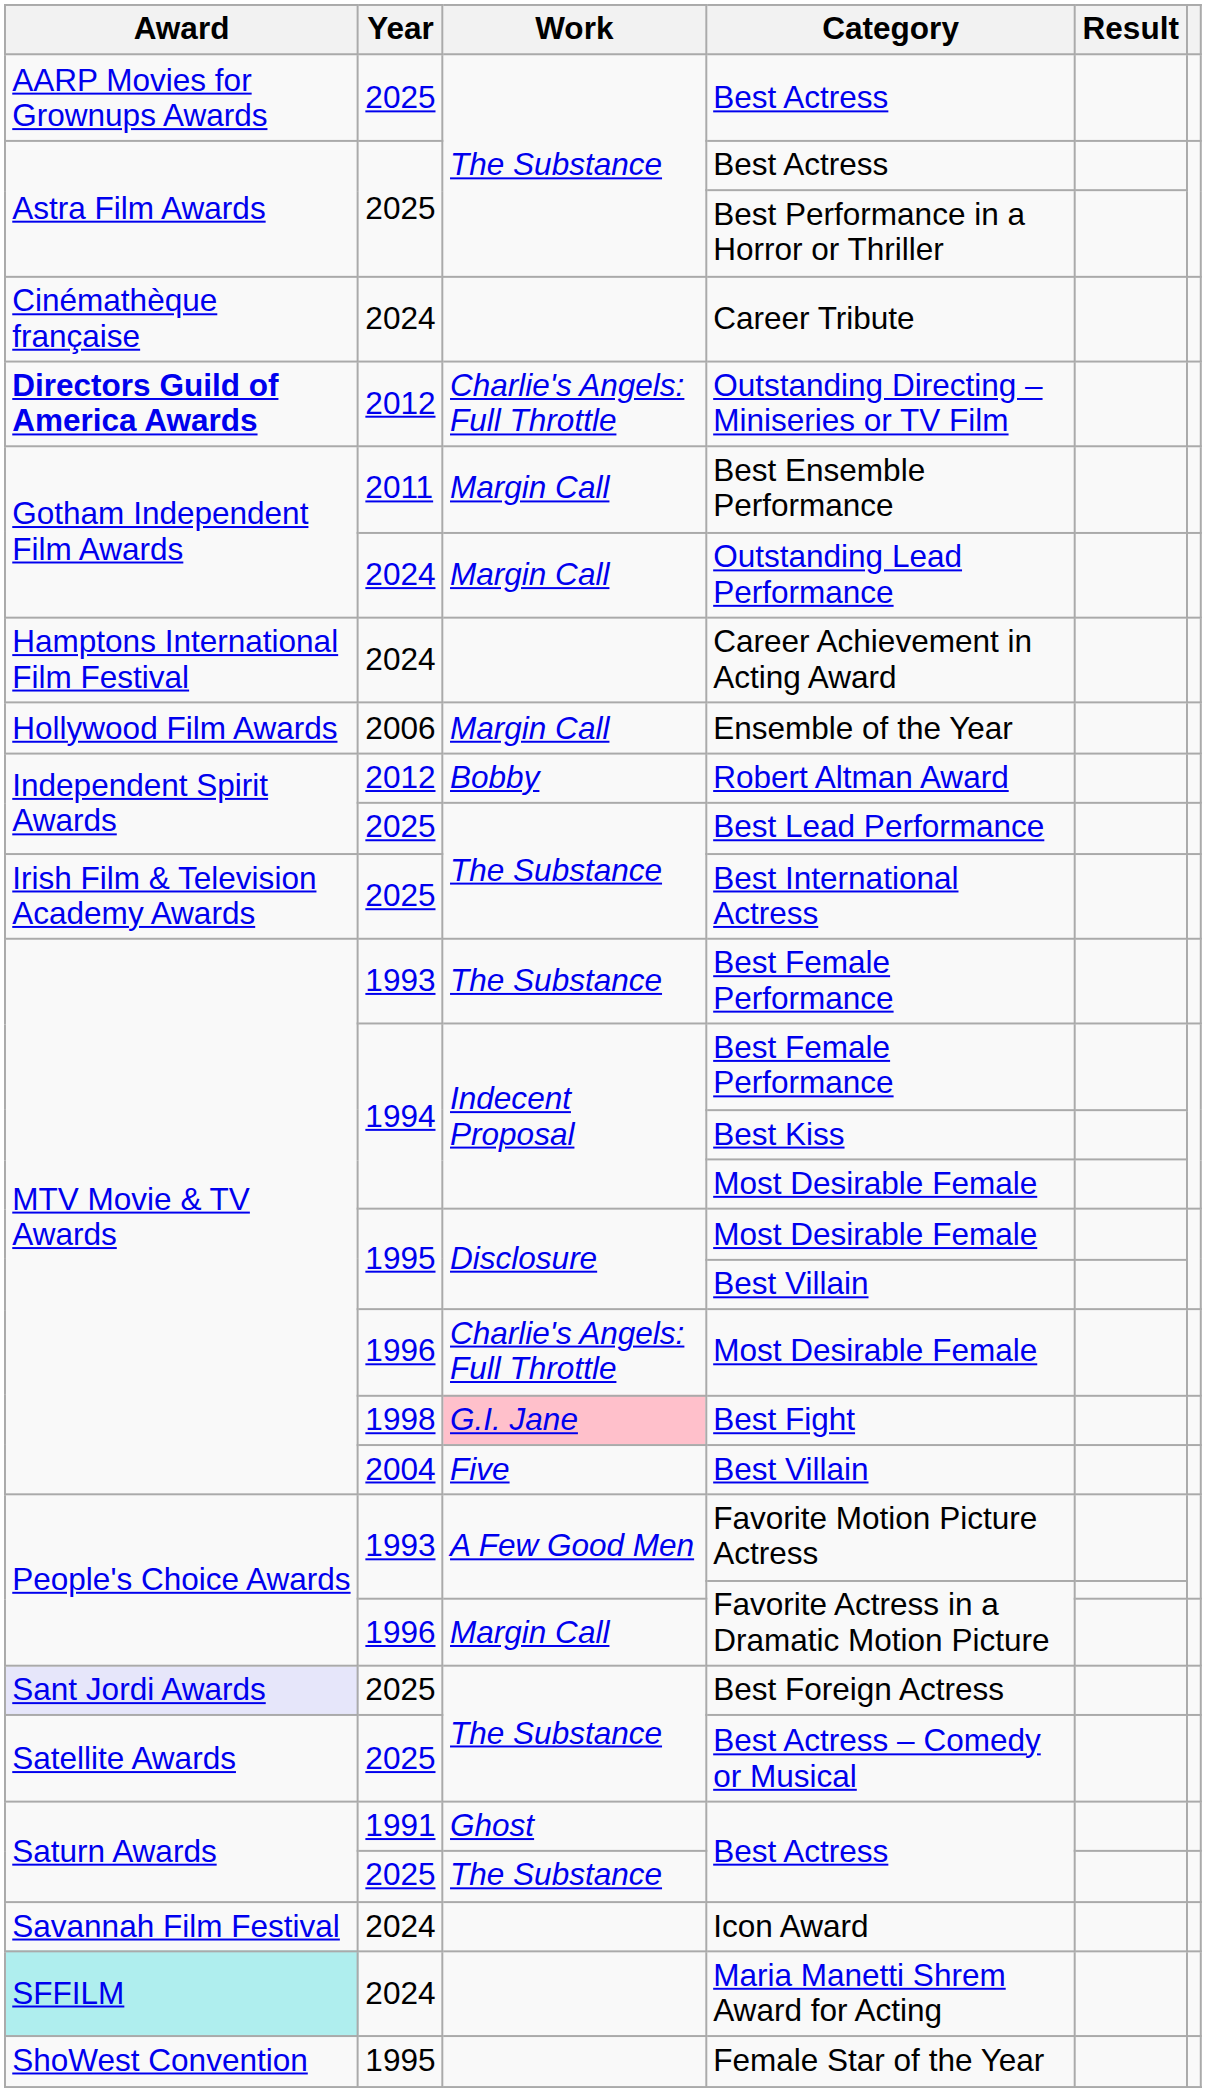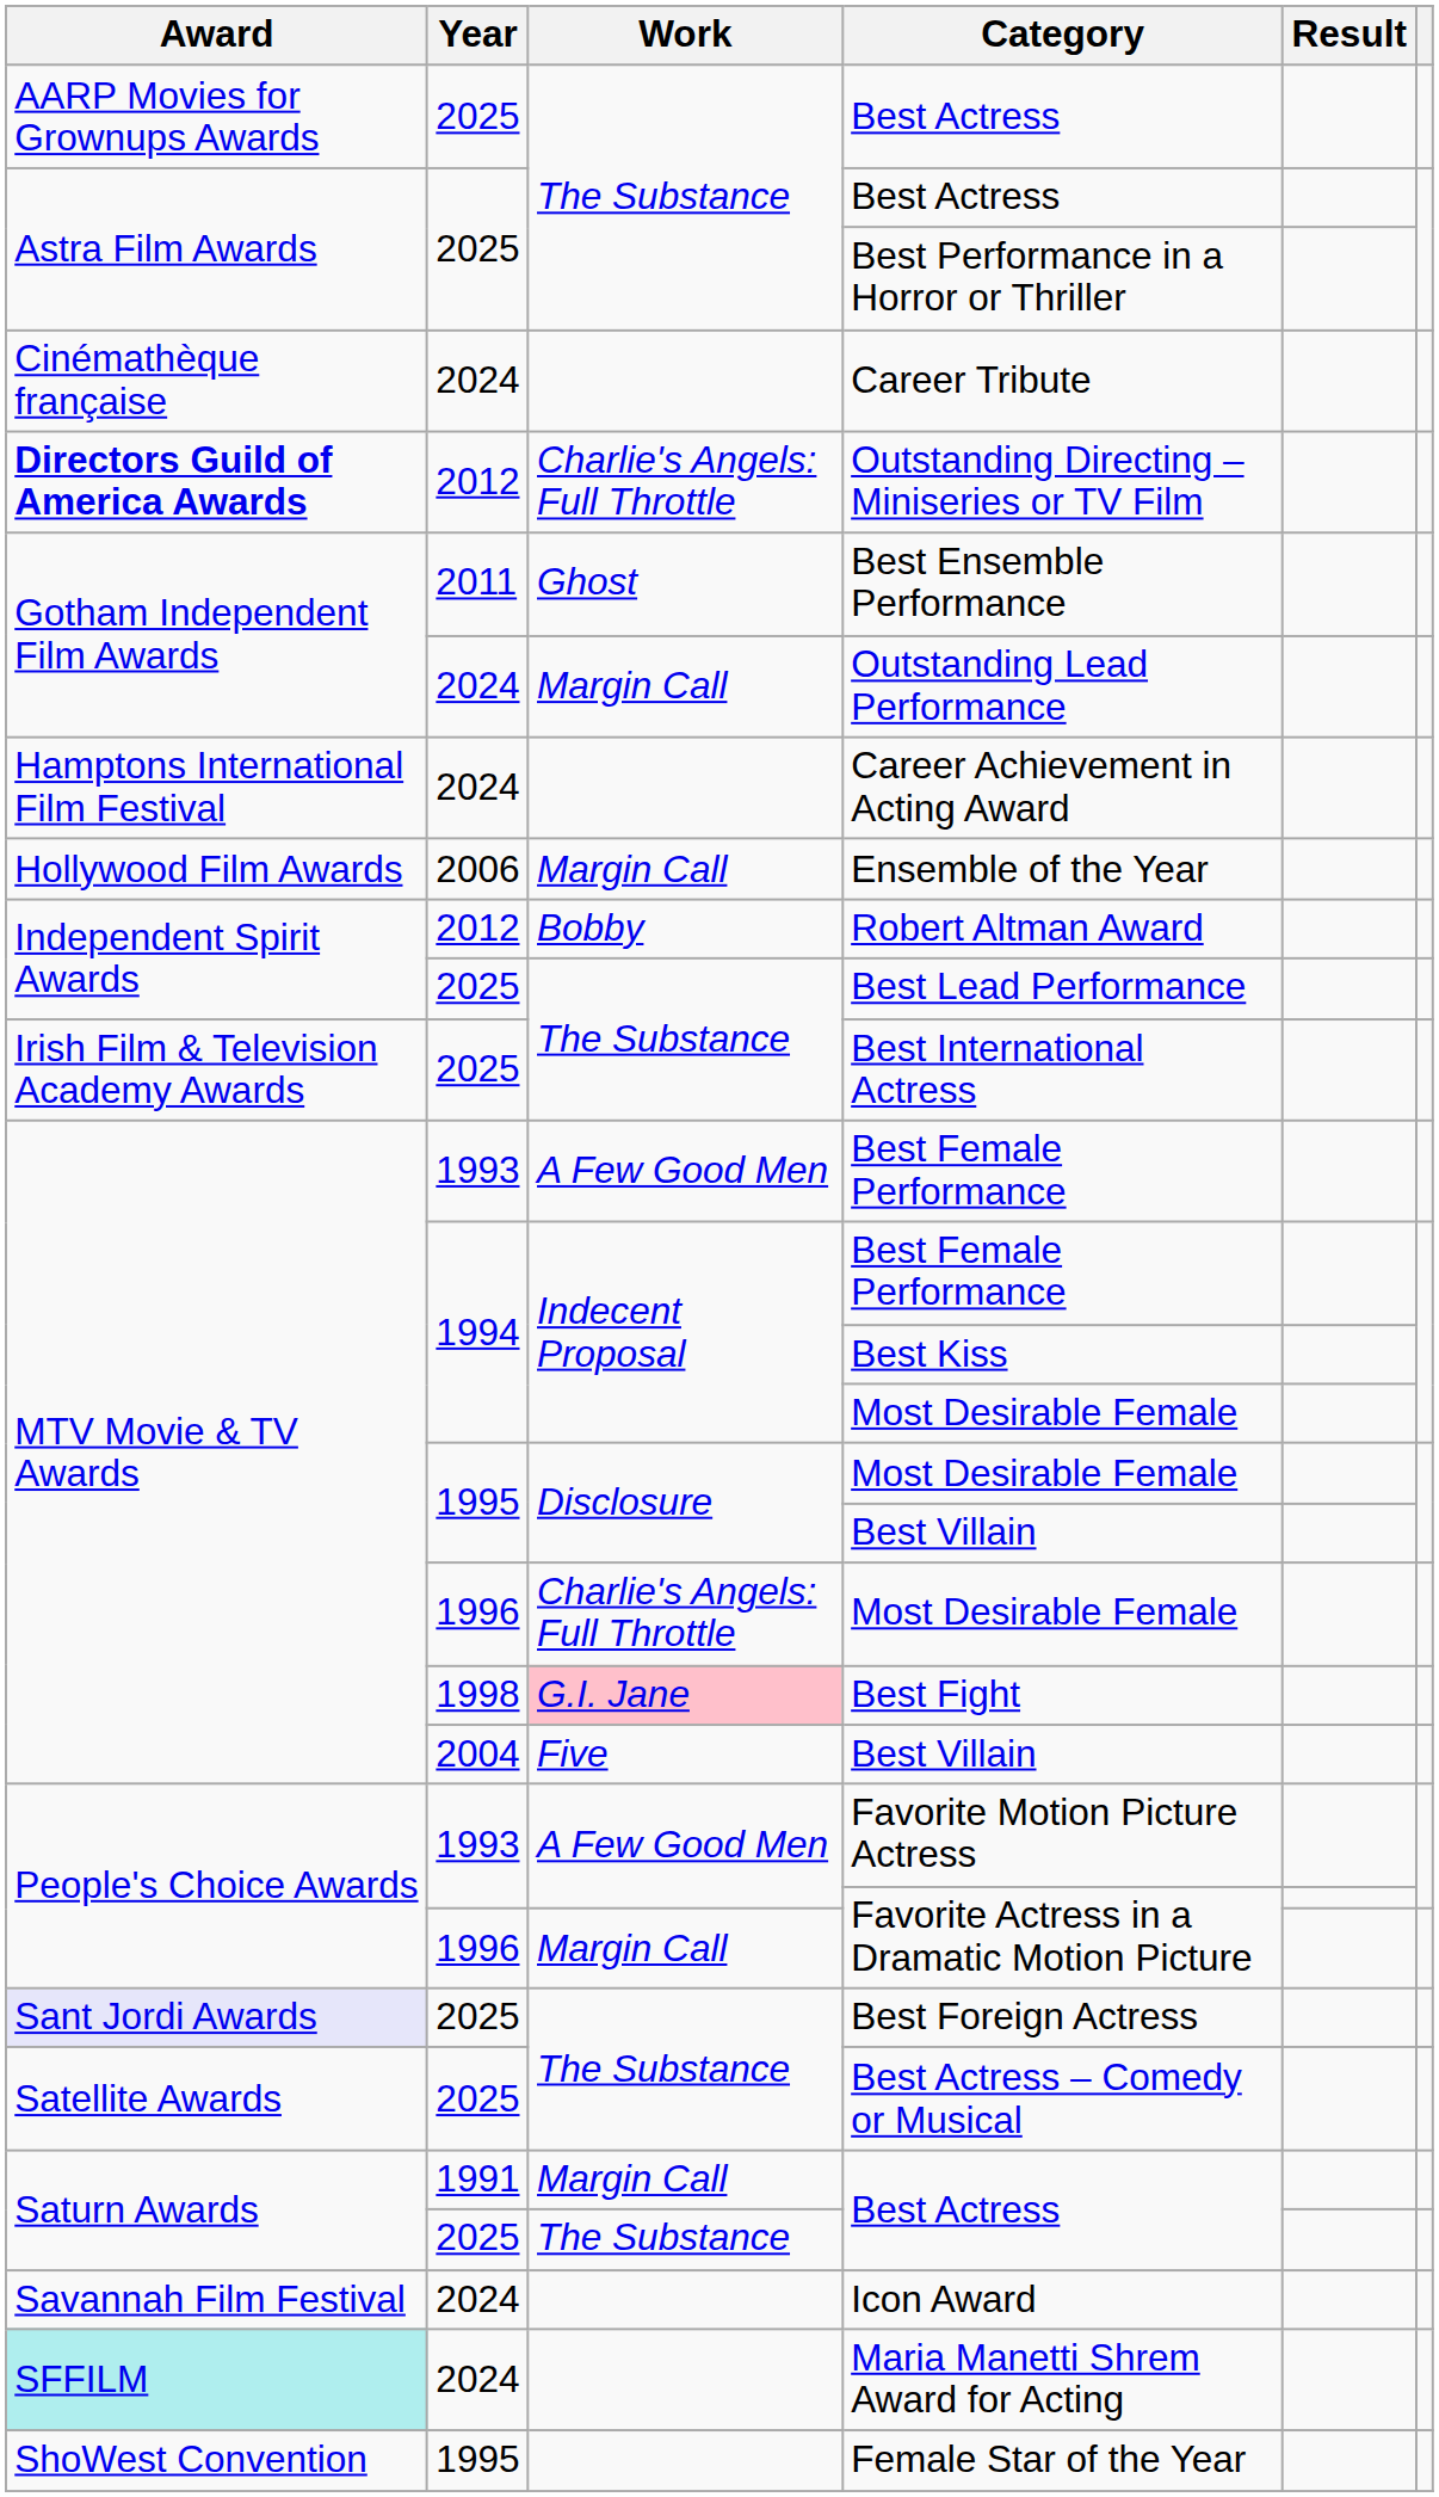Best Ensemble Performance | Work: Margin Call -> Ghost
1993 / Best Female Performance | Work: The Substance -> A Few Good Men
1991 / Best Actress | Work: Ghost -> Margin Call
